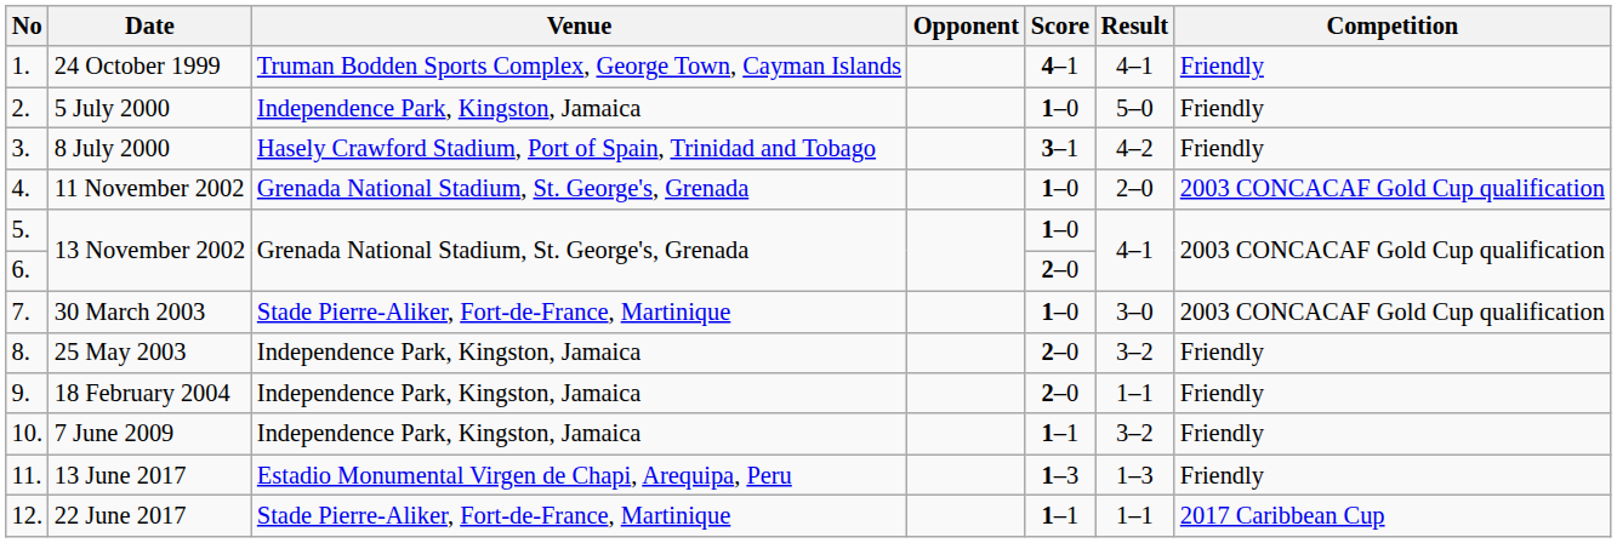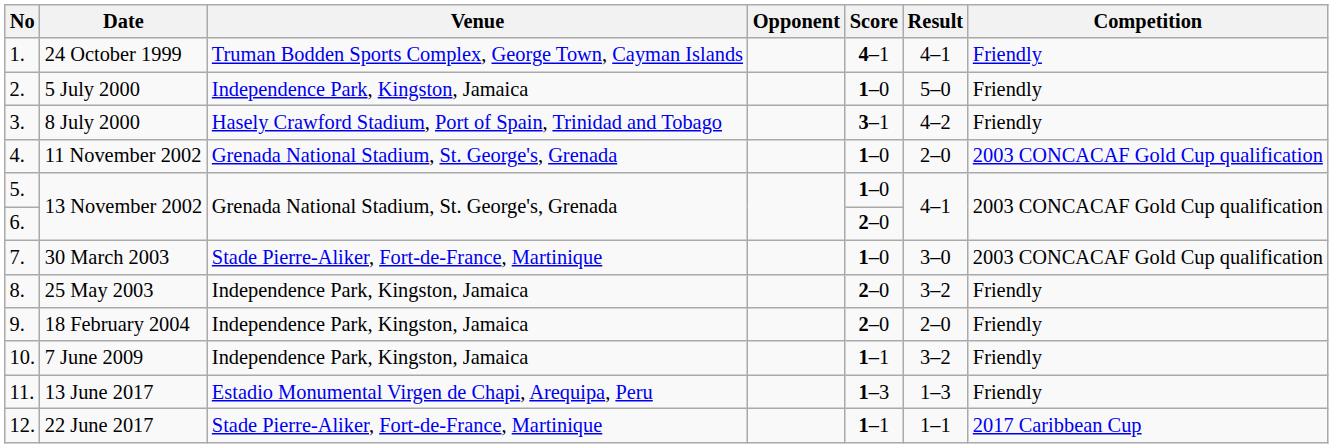18 February 2004 | Result: 1–1 -> 2–0
